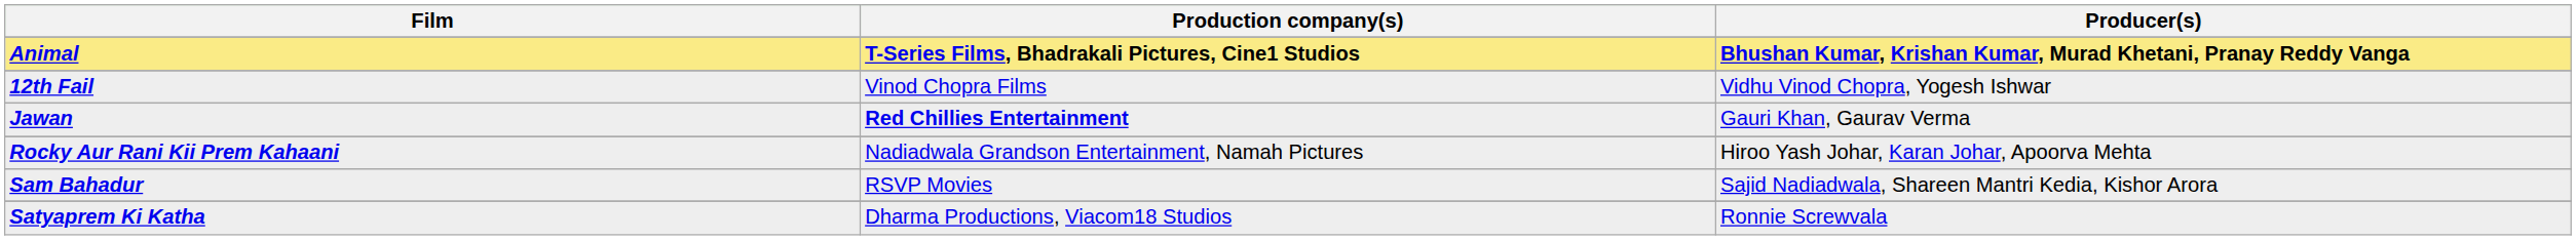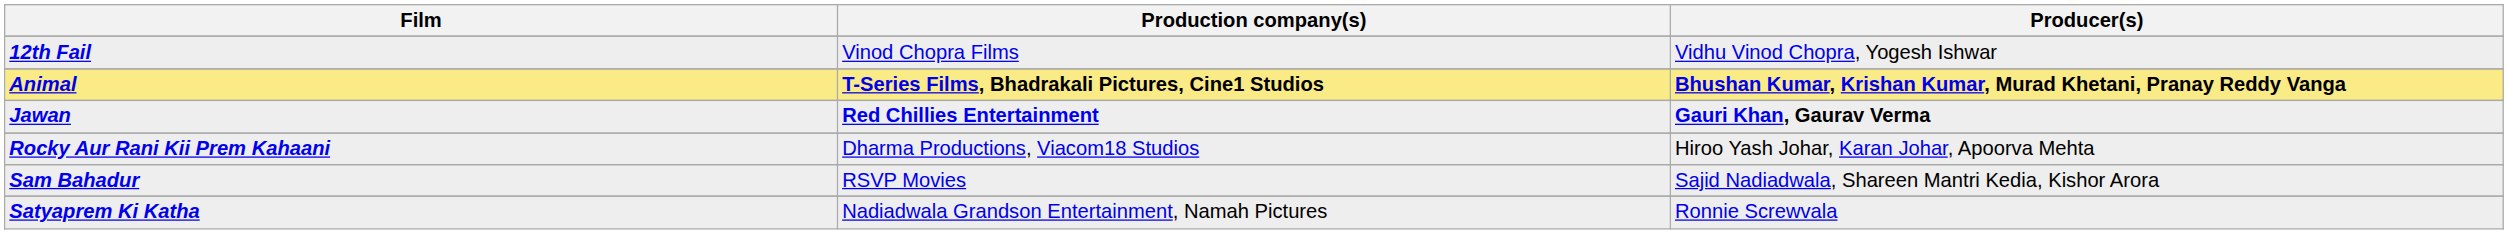rows swapped: Animal <-> 12th Fail
Jawan | Producer(s): normal -> bold
Rocky Aur Rani Kii Prem Kahaani | Production company(s): Nadiadwala Grandson Entertainment, Namah Pictures -> Dharma Productions, Viacom18 Studios
Satyaprem Ki Katha | Production company(s): Dharma Productions, Viacom18 Studios -> Nadiadwala Grandson Entertainment, Namah Pictures
